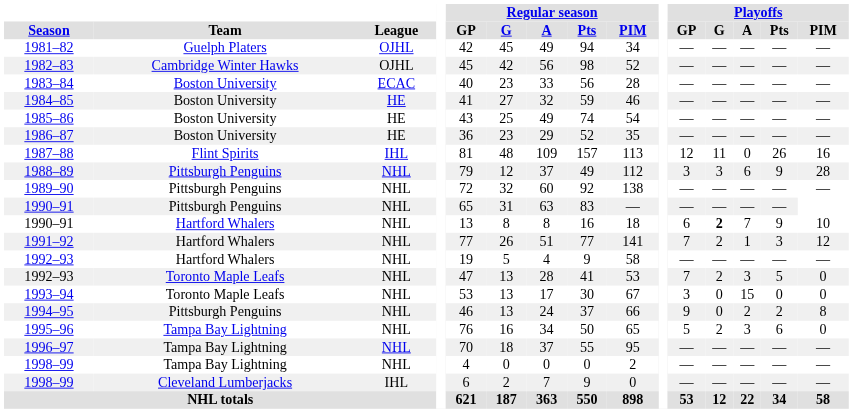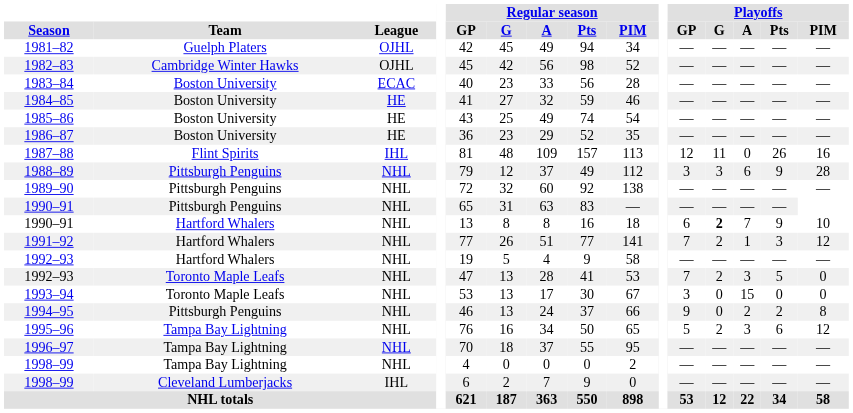1995–96 | Playoffs / PIM: 0 -> 12
